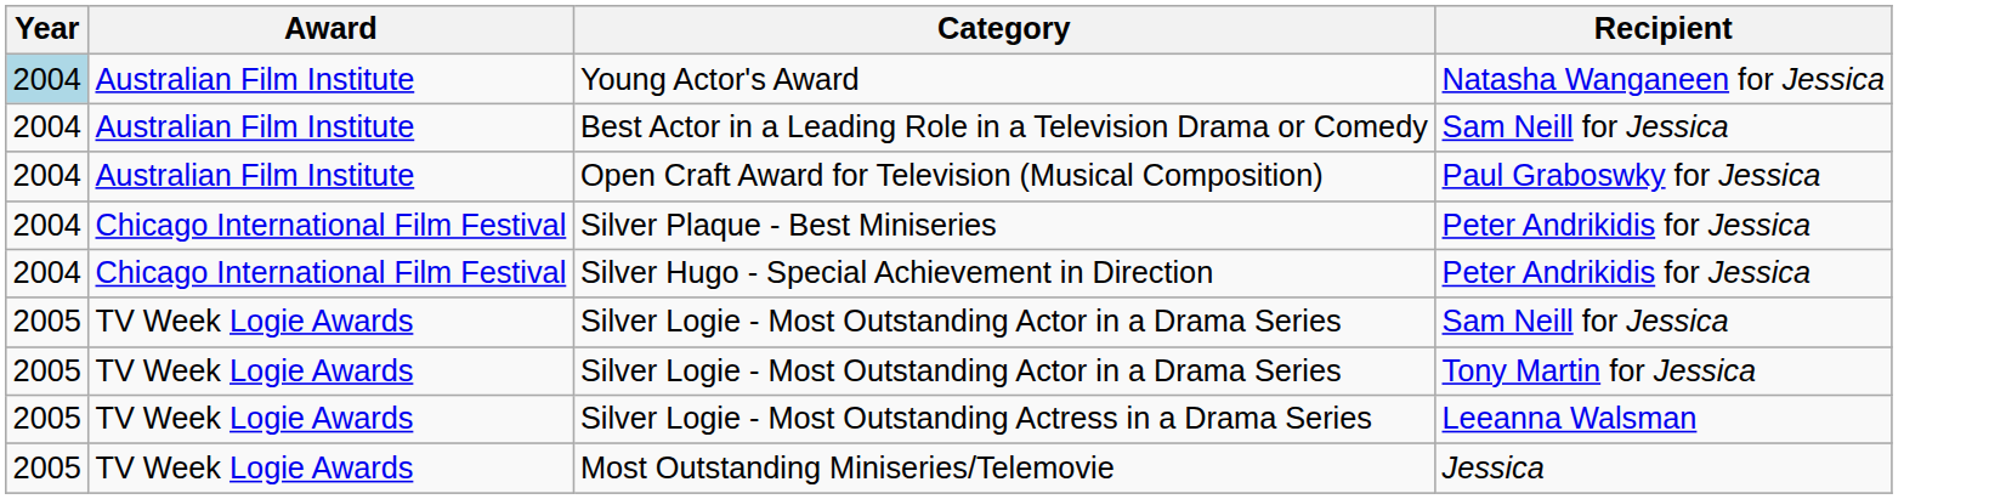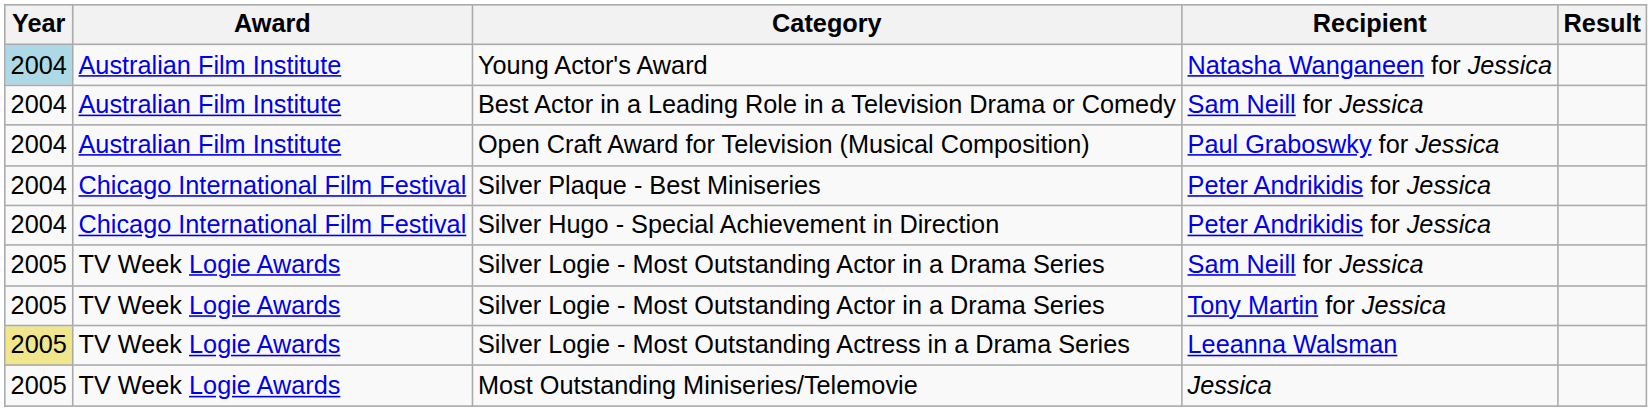+ column: Result
Silver Logie - Most Outstanding Actress in a Drama Series | Year: no background -> khaki background
